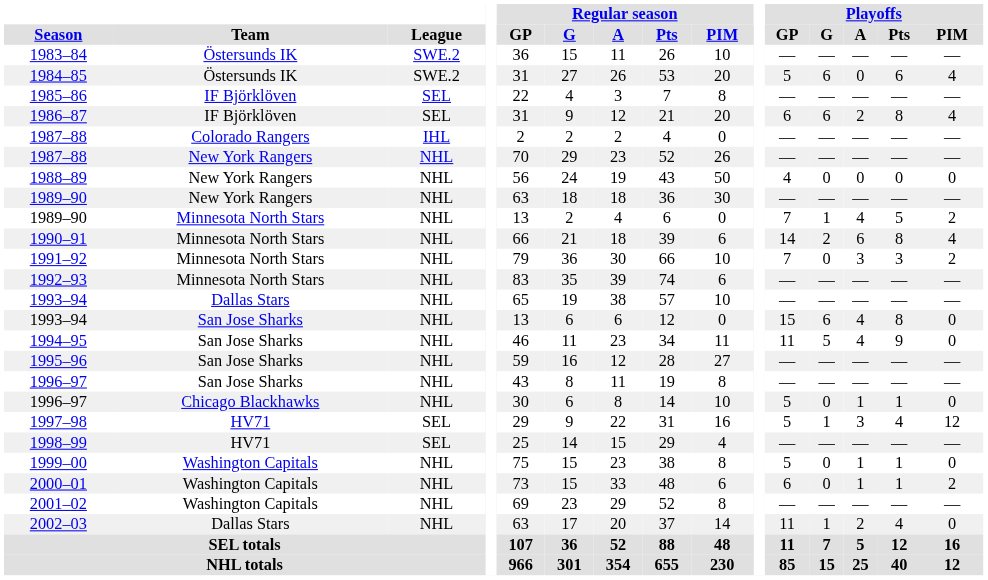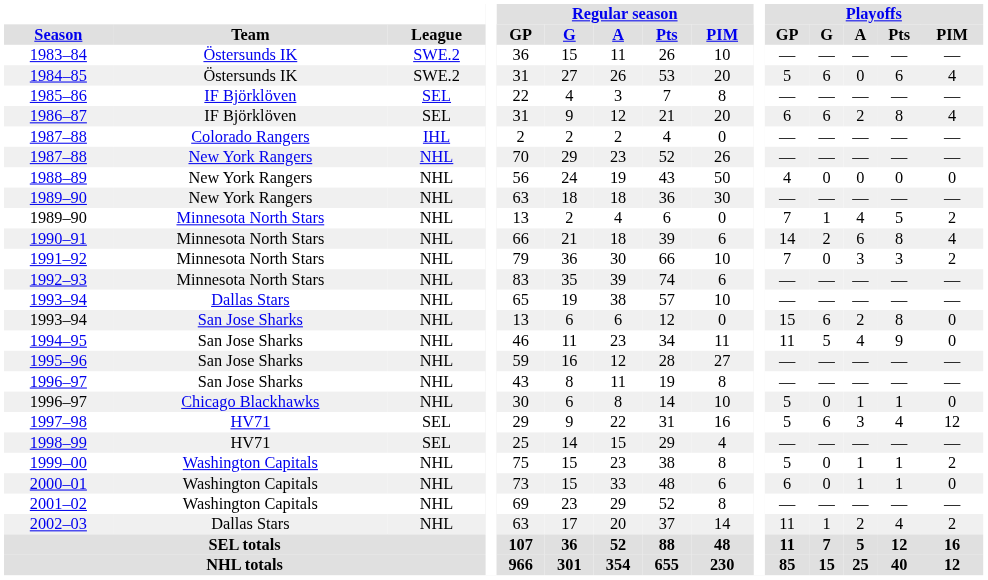1993–94 / San Jose Sharks | Playoffs / A: 4 -> 2
1997–98 | Playoffs / G: 1 -> 6
1999–00 | Playoffs / PIM: 0 -> 2
2000–01 | Playoffs / PIM: 2 -> 0
2002–03 | Playoffs / PIM: 0 -> 2
